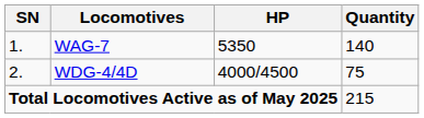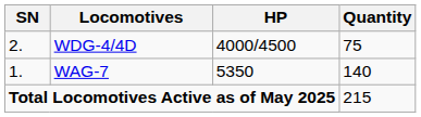rows swapped: WAG-7 <-> WDG-4/4D
